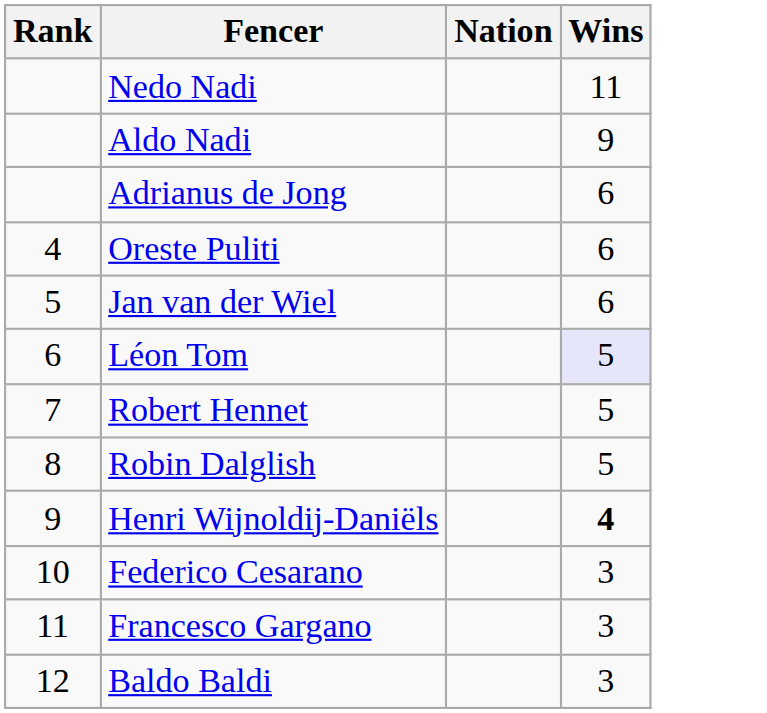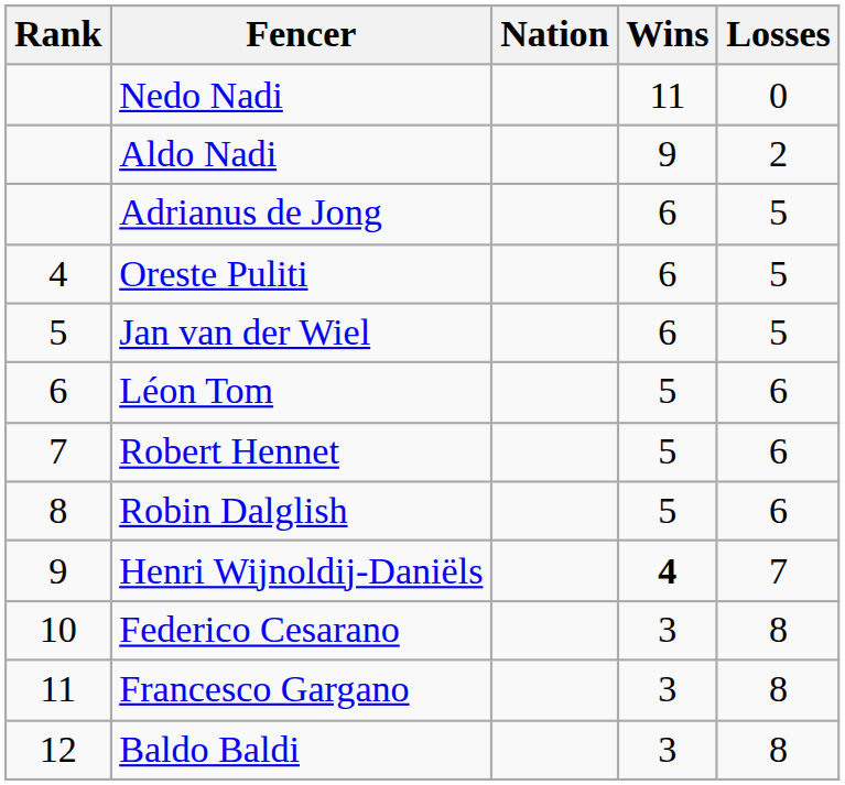+ column: Losses | 0 | 2 | 5 | 5 | 5 | 6 | 6 | 6 | 7 | 8 | 8 | 8
Léon Tom | Wins: lavender background -> no background
